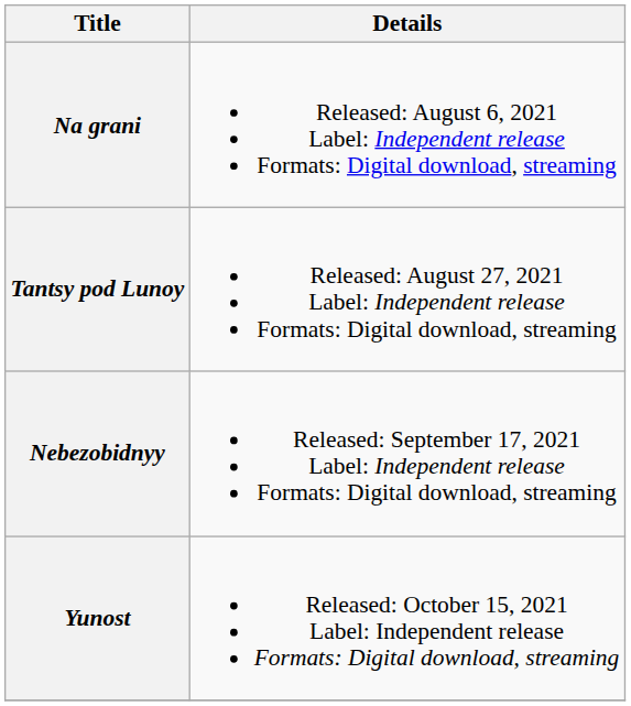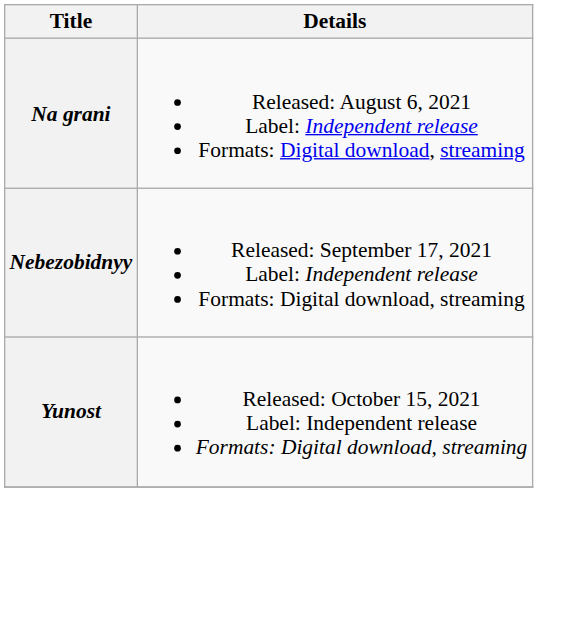- row: Tantsy pod Lunoy | Released: August 27, 2021 Label: Independent release Formats: Digital download, streaming
